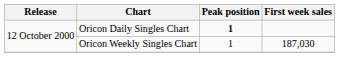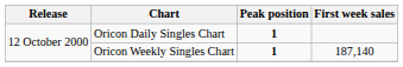Oricon Weekly Singles Chart | Peak position: normal -> bold
Oricon Weekly Singles Chart | First week sales: 187,030 -> 187,140
